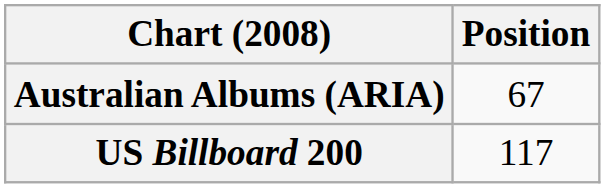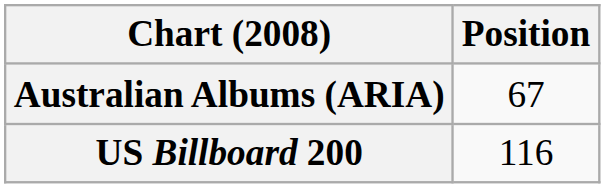US Billboard 200 | Position: 117 -> 116
